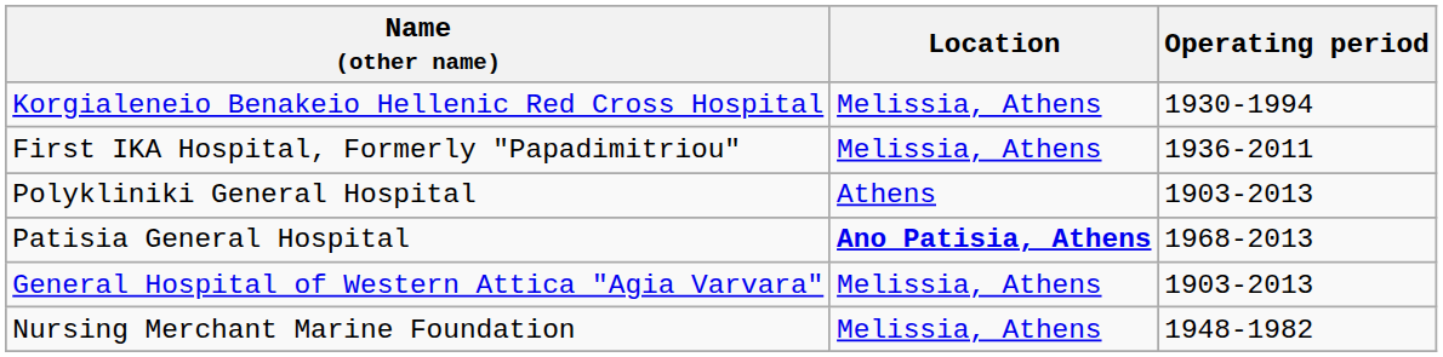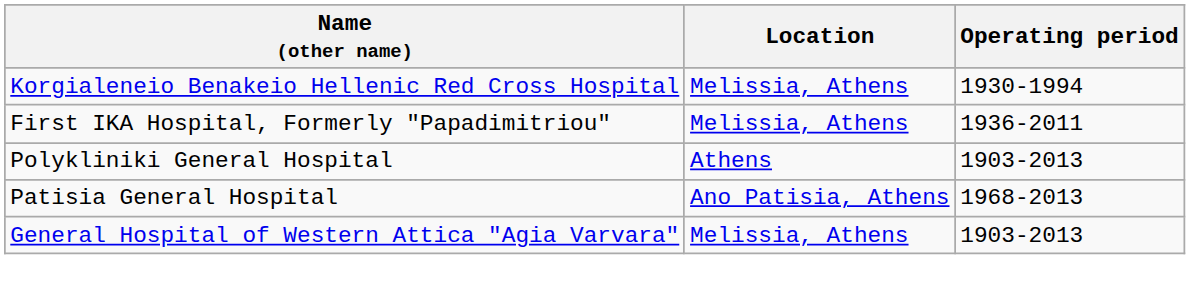Patisia General Hospital | Location: bold -> normal
- row: Nursing Merchant Marine Foundation | Melissia, Athens | 1948-1982
